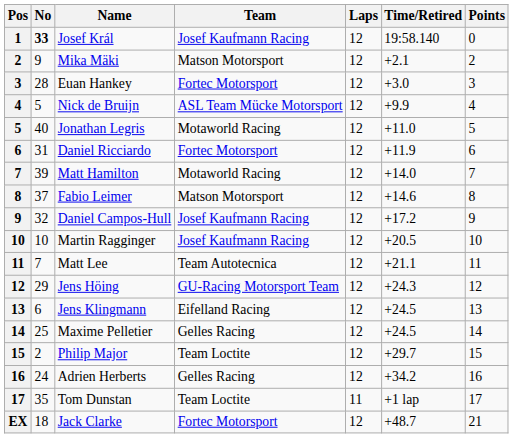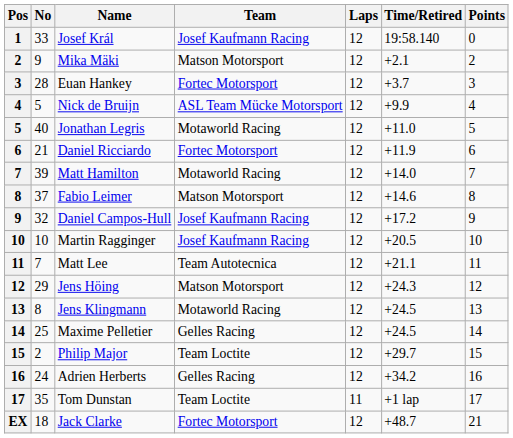Josef Král | No: bold -> normal
Euan Hankey | Time/Retired: +3.0 -> +3.7
Daniel Ricciardo | No: 31 -> 21
Jens Höing | Team: GU-Racing Motorsport Team -> Matson Motorsport
Jens Klingmann | No: 6 -> 8
Jens Klingmann | Team: Eifelland Racing -> Motaworld Racing
